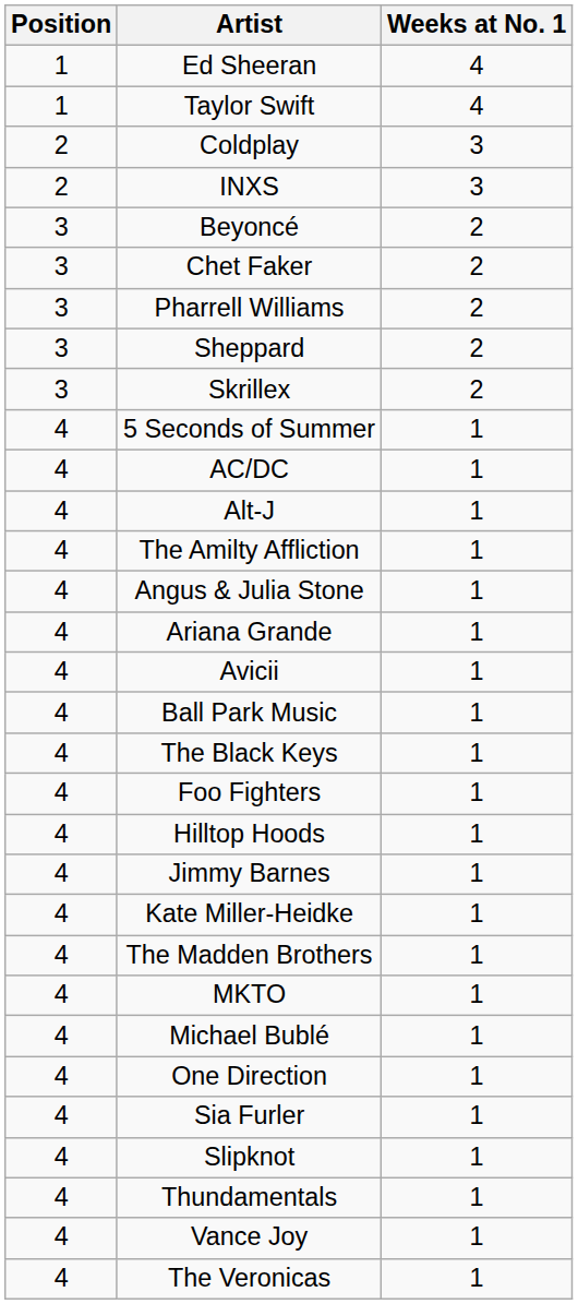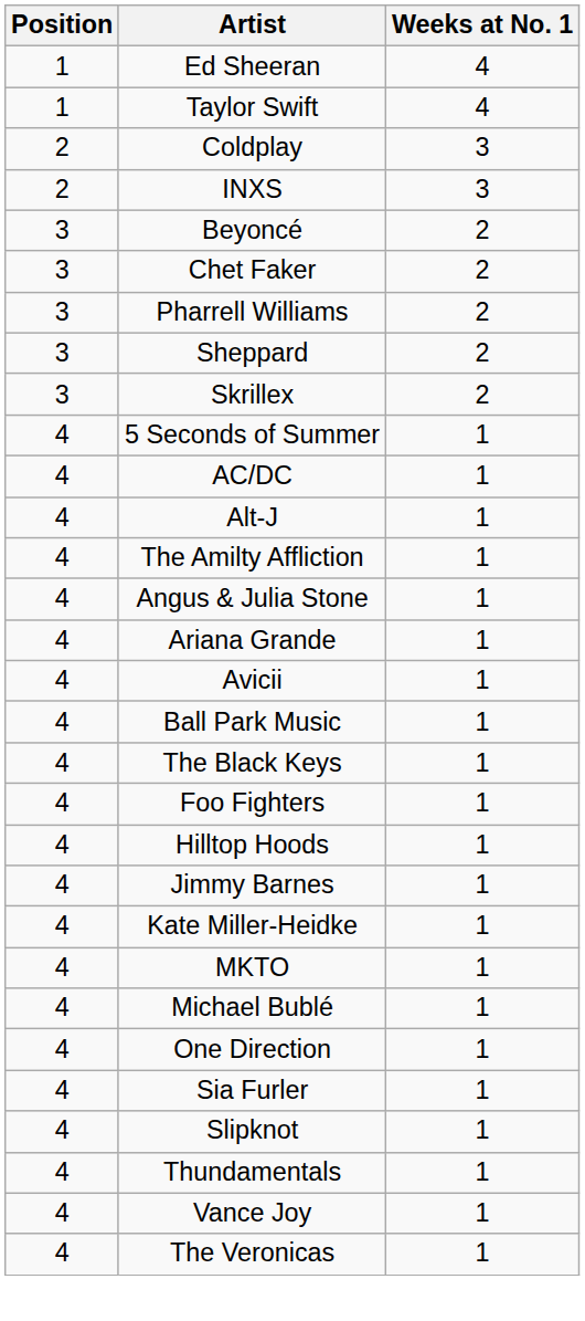- row: 4 | The Madden Brothers | 1
